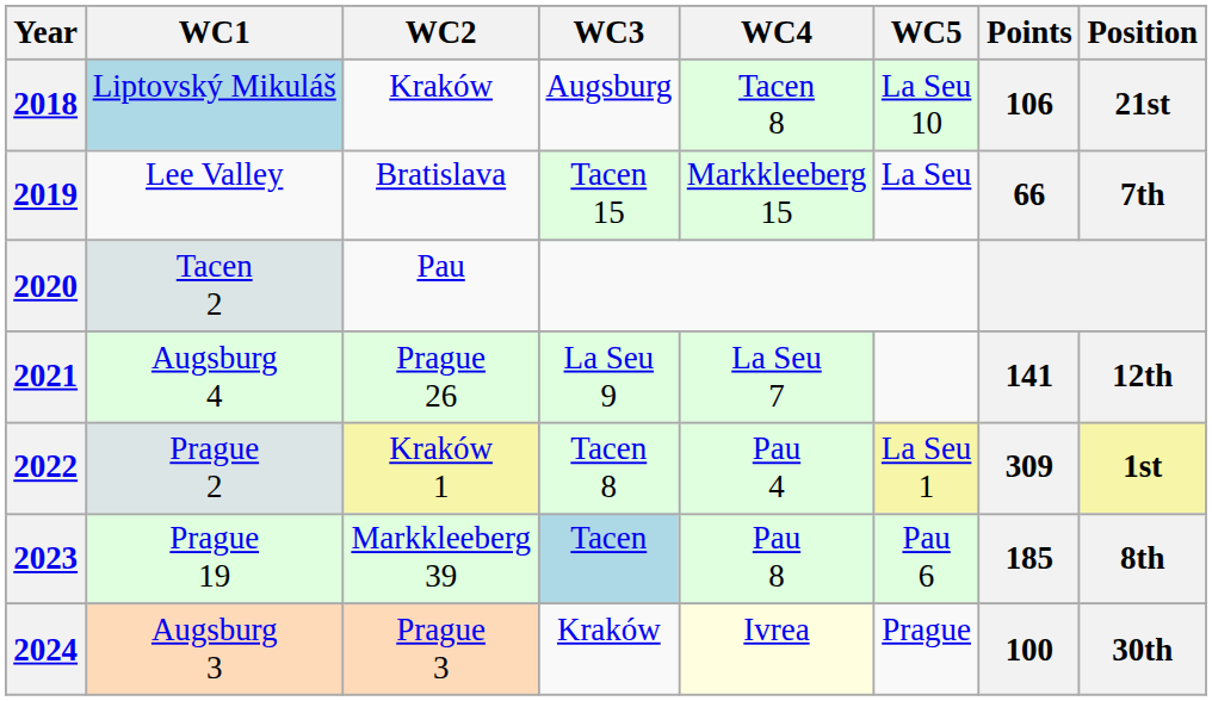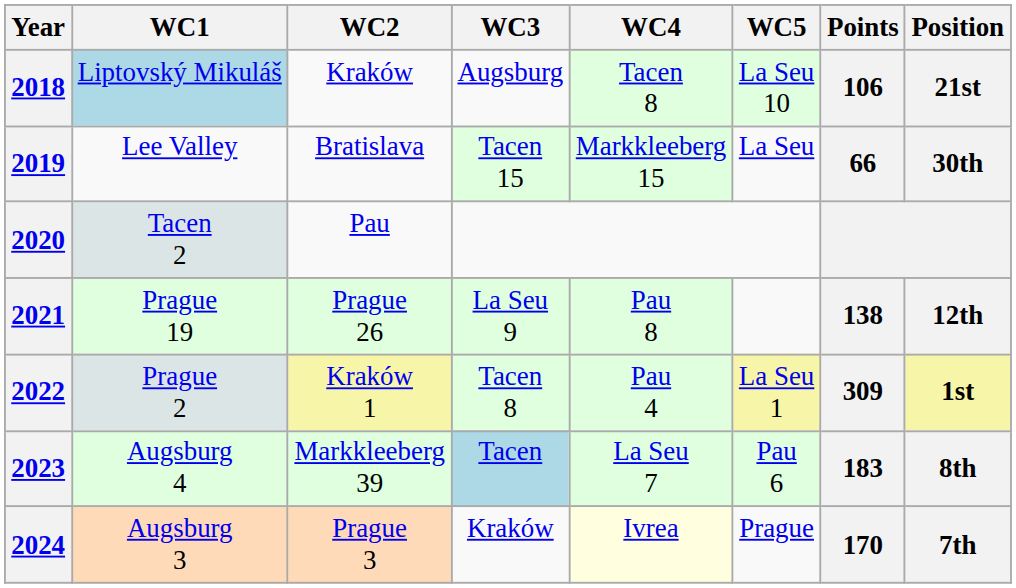2019 | Position: 7th -> 30th
2021 | WC1: Augsburg 4 -> Prague 19
2021 | WC4: La Seu 7 -> Pau 8
2021 | Points: 141 -> 138
2023 | WC1: Prague 19 -> Augsburg 4
2023 | WC4: Pau 8 -> La Seu 7
2023 | Points: 185 -> 183
2024 | Points: 100 -> 170
2024 | Position: 30th -> 7th
